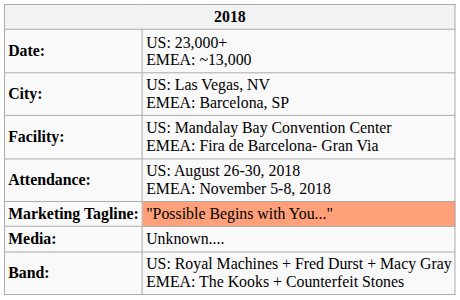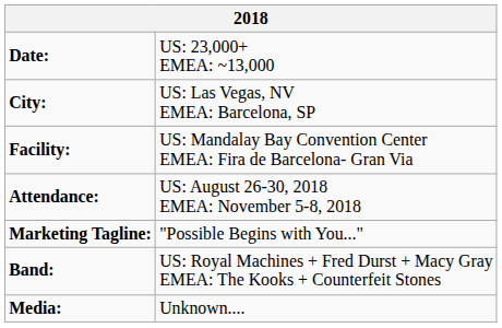Marketing Tagline: | column 2: lightsalmon background -> no background
rows swapped: Band: <-> Media:
